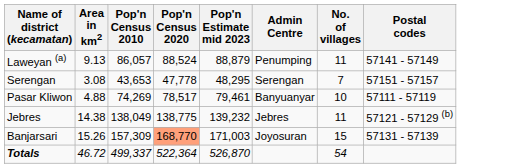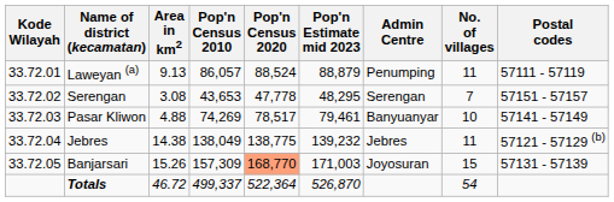+ column: Kode Wilayah | 33.72.01 | 33.72.02 | 33.72.03 | 33.72.04 | 33.72.05
Laweyan (a) | Postal codes: 57141 - 57149 -> 57111 - 57119
Pasar Kliwon | Postal codes: 57111 - 57119 -> 57141 - 57149
